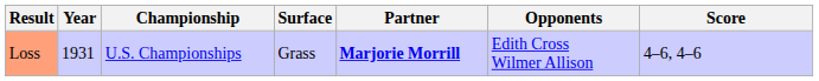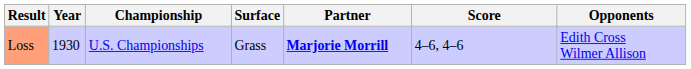columns swapped: Opponents <-> Score
Loss | Year: 1931 -> 1930
